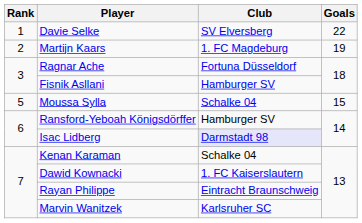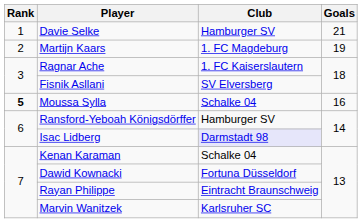Davie Selke | Club: SV Elversberg -> Hamburger SV
Davie Selke | Goals: 22 -> 21
Ragnar Ache | Club: Fortuna Düsseldorf -> 1. FC Kaiserslautern
Fisnik Asllani | Club: Hamburger SV -> SV Elversberg
Moussa Sylla | Rank: normal -> bold
Moussa Sylla | Goals: 15 -> 16
Dawid Kownacki | Club: 1. FC Kaiserslautern -> Fortuna Düsseldorf
